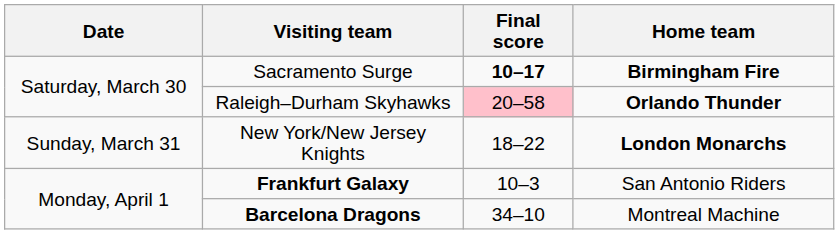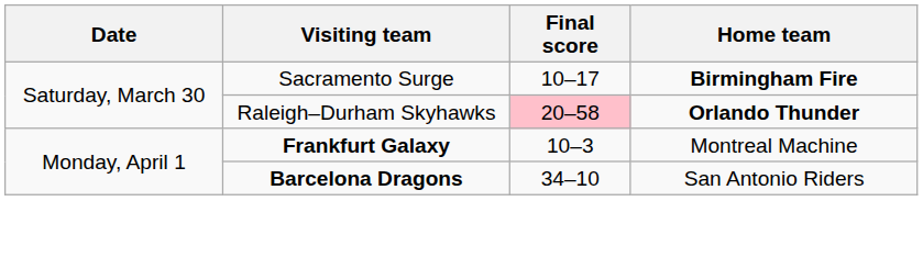Sacramento Surge | Final score: bold -> normal
- row: Sunday, March 31 | New York/New Jersey Knights | 18–22 | London Monarchs
Frankfurt Galaxy | Home team: San Antonio Riders -> Montreal Machine
Barcelona Dragons | Home team: Montreal Machine -> San Antonio Riders
